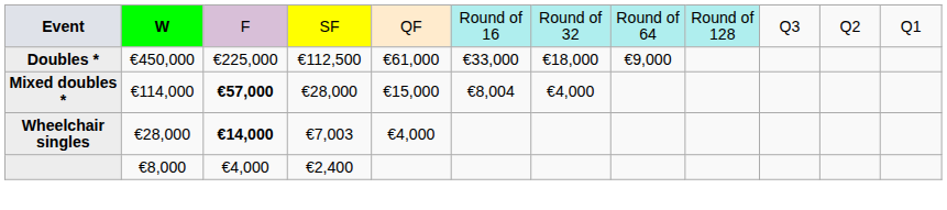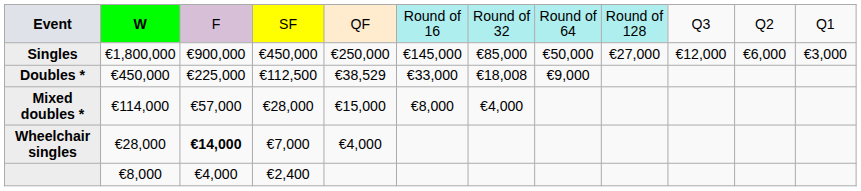+ row: Singles | €1,800,000 | €900,000 | €450,000 | €250,000 | €145,000 | €85,000 | €50,000 | €27,000 | €12,000 | €6,000 | €3,000
Doubles * | column 5: €61,000 -> €38,529
Doubles * | column 7: €18,000 -> €18,008
Mixed doubles * | column 3: bold -> normal
Mixed doubles * | column 6: €8,004 -> €8,000
Wheelchair singles | column 4: €7,003 -> €7,000
